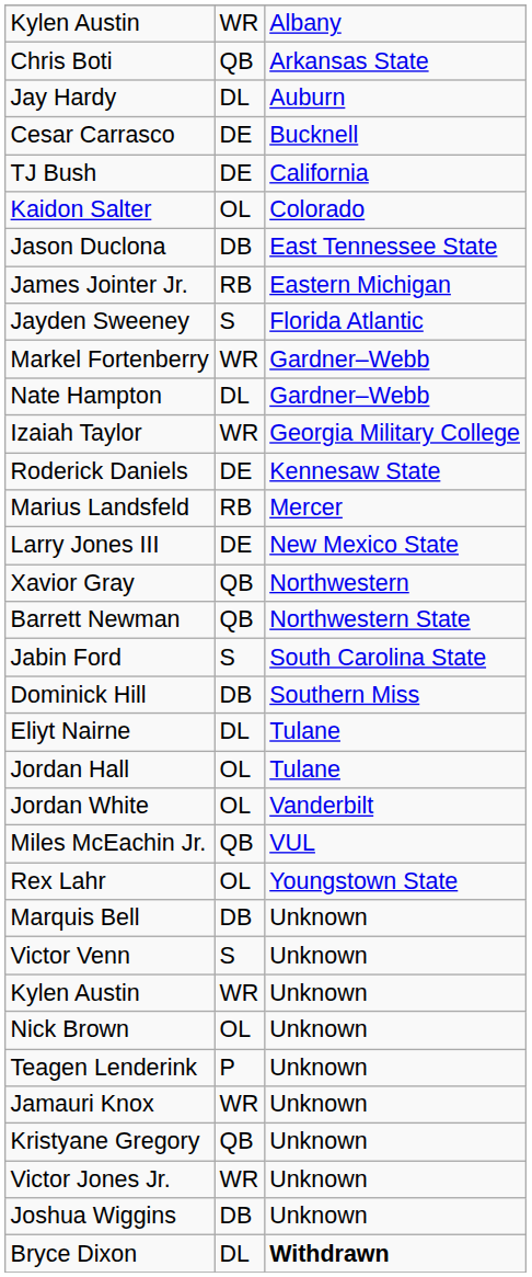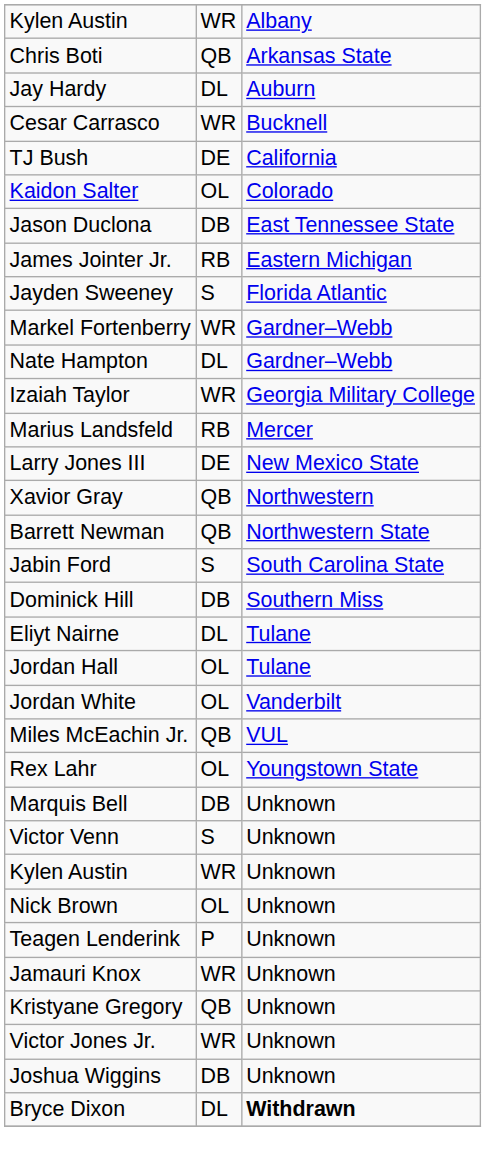Cesar Carrasco | column 2: DE -> WR
- row: Roderick Daniels | DE | Kennesaw State
